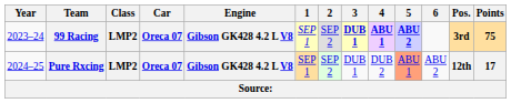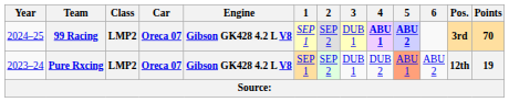99 Racing | Year: 2023–24 -> 2024–25
99 Racing | 3: bold -> normal
99 Racing | Points: 75 -> 70
Pure Rxcing | Year: 2024–25 -> 2023–24
Pure Rxcing | Points: 17 -> 19
